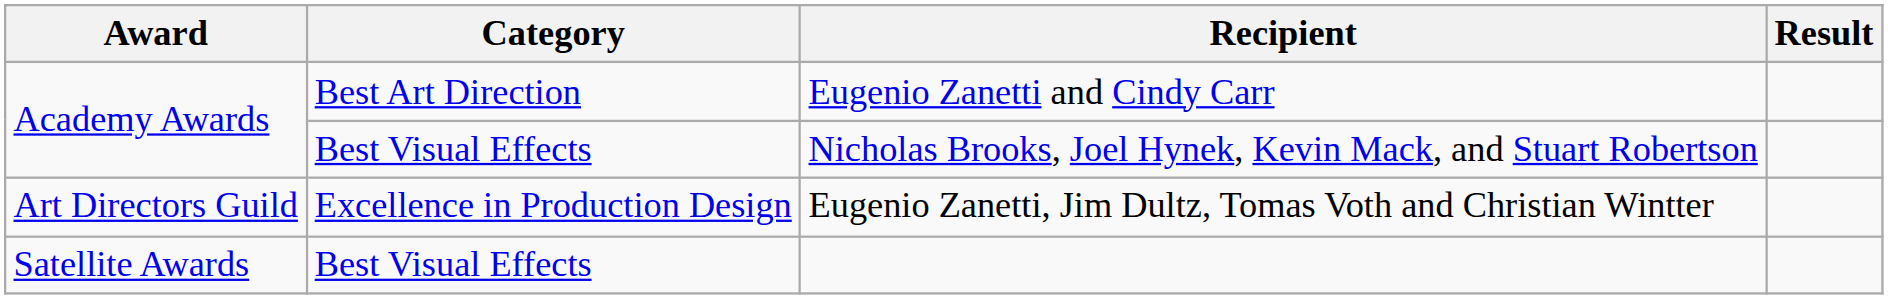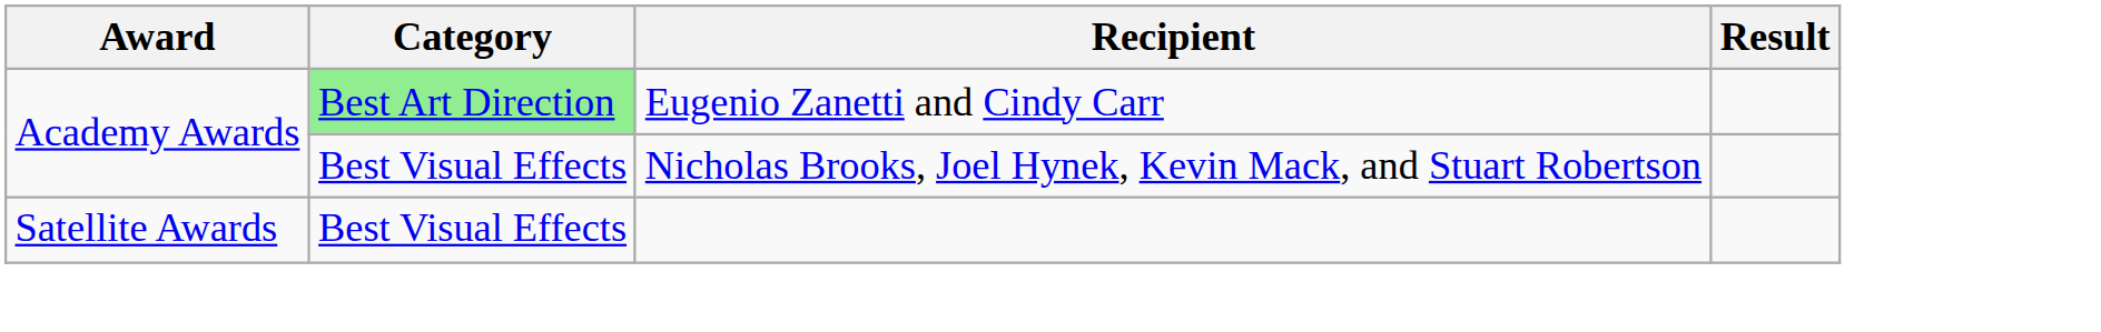Eugenio Zanetti and Cindy Carr | Category: no background -> lightgreen background
- row: Art Directors Guild | Excellence in Production Design | Eugenio Zanetti, Jim Dultz, Tomas Voth and Christian Wintter
